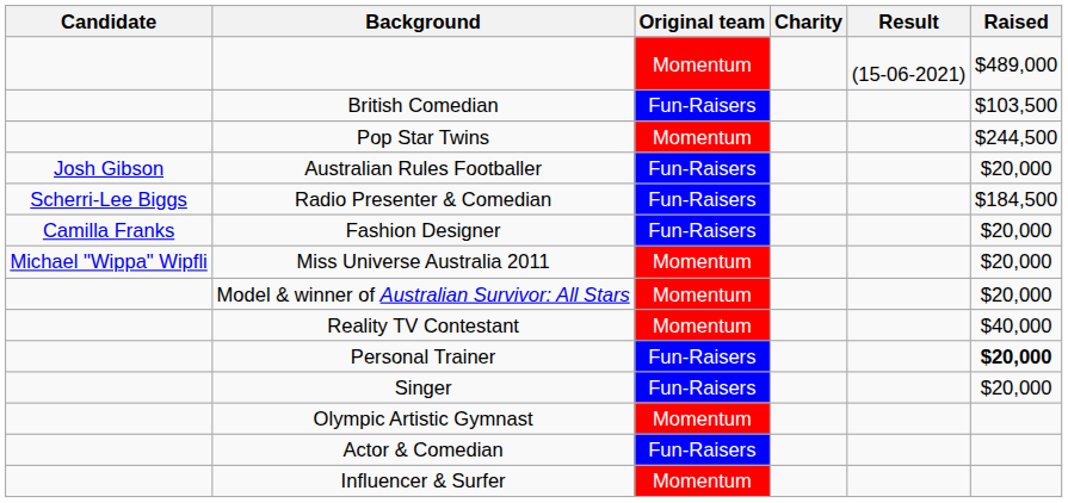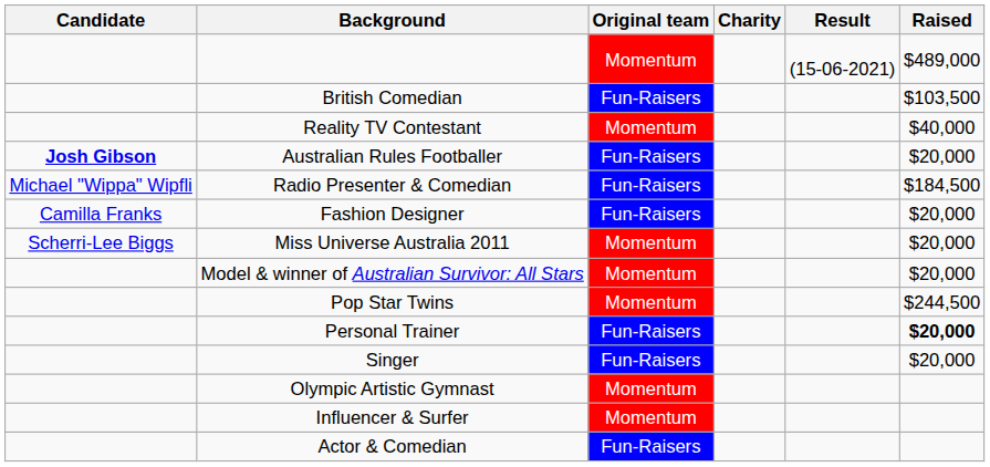rows swapped: Reality TV Contestant <-> Pop Star Twins
Australian Rules Footballer | Candidate: normal -> bold
Radio Presenter & Comedian | Candidate: Scherri-Lee Biggs -> Michael "Wippa" Wipfli
Miss Universe Australia 2011 | Candidate: Michael "Wippa" Wipfli -> Scherri-Lee Biggs
rows swapped: Actor & Comedian <-> Influencer & Surfer
